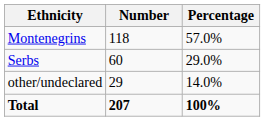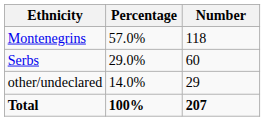columns swapped: Number <-> Percentage
